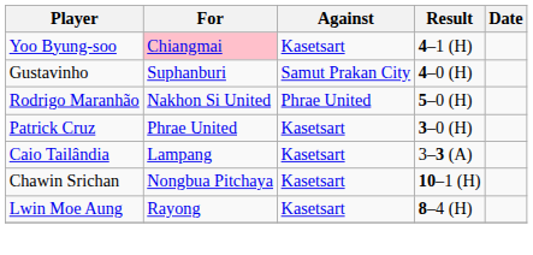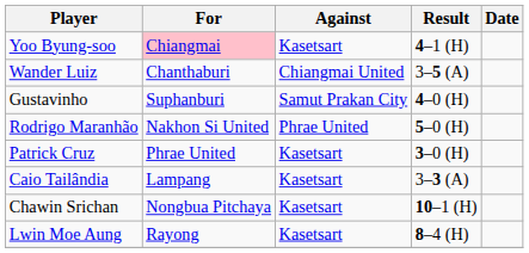+ row: Wander Luiz | Chanthaburi | Chiangmai United | 3–5 (A)
